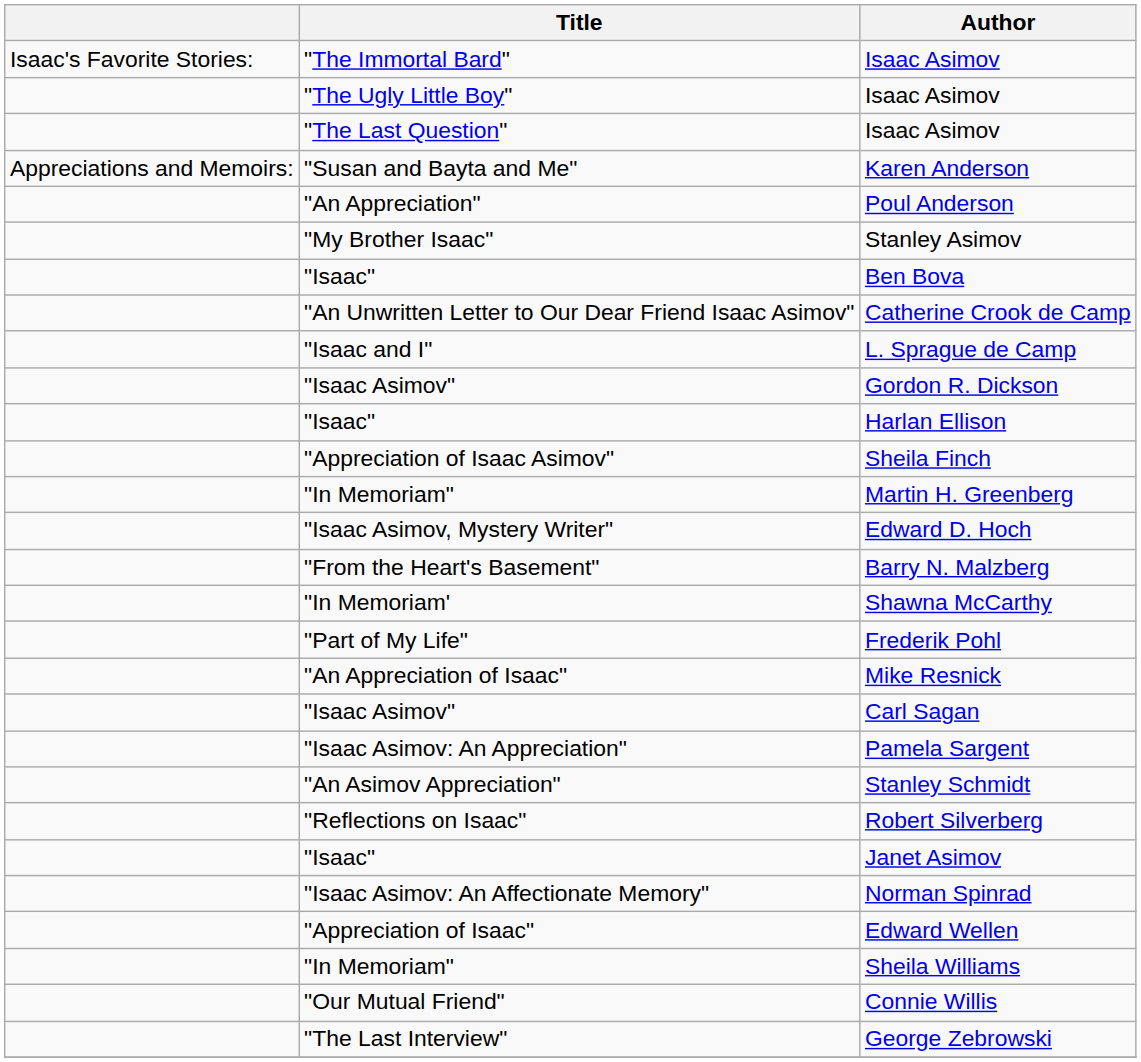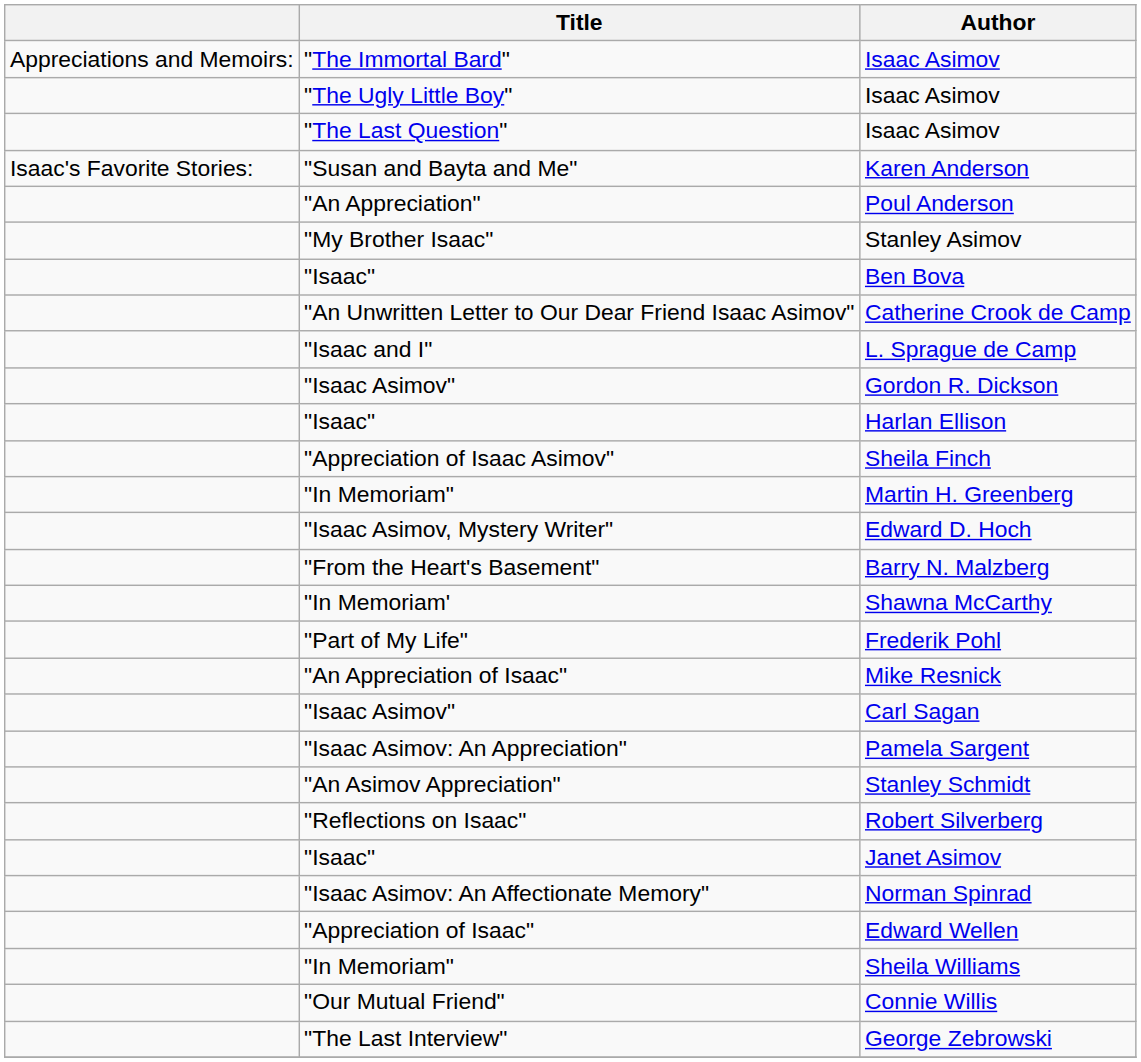"The Immortal Bard" / Isaac Asimov | column 1: Isaac's Favorite Stories: -> Appreciations and Memoirs:
Karen Anderson | column 1: Appreciations and Memoirs: -> Isaac's Favorite Stories:
